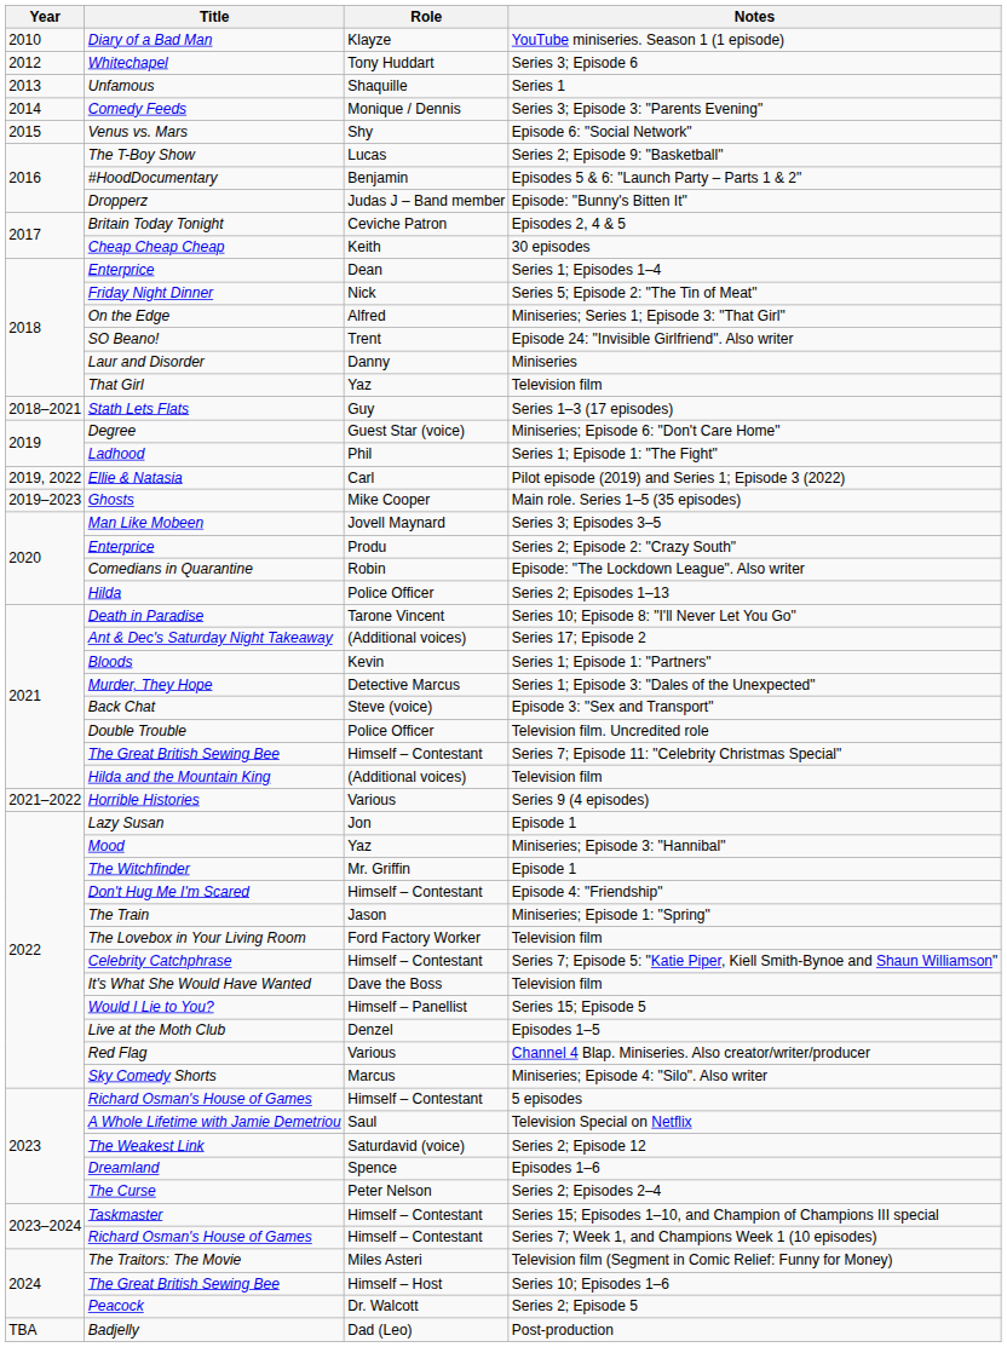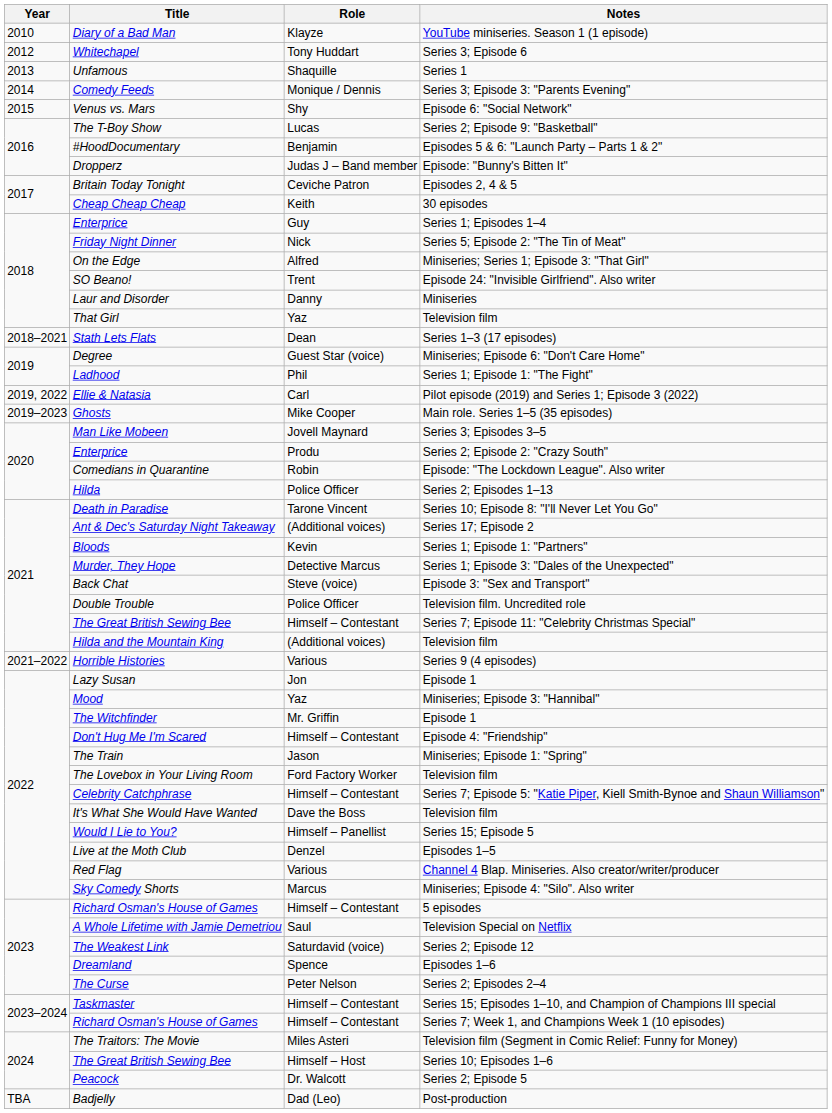Enterprice / Series 1; Episodes 1–4 | Role: Dean -> Guy
Stath Lets Flats | Role: Guy -> Dean
